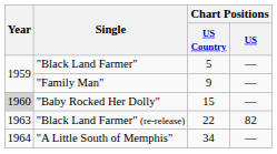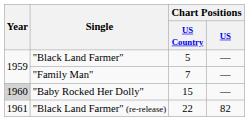"Family Man" | Chart Positions / US Country: 9 -> 7
"Black Land Farmer" (re-release) | Year: 1963 -> 1961
- row: 1964 | "A Little South of Memphis" | 34 | —
